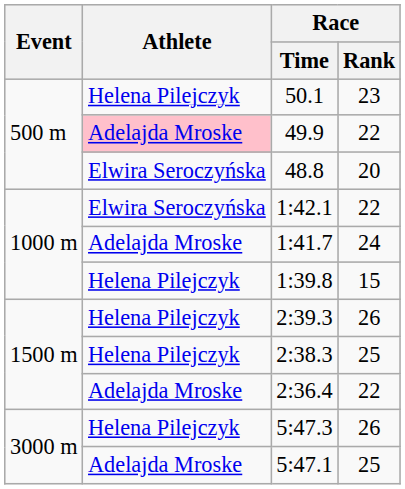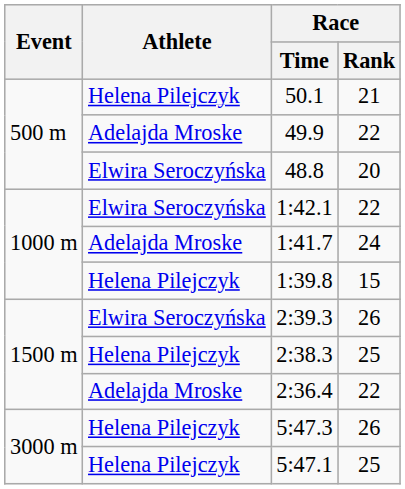50.1 | Race / Rank: 23 -> 21
49.9 | Athlete: pink background -> no background
2:39.3 | Athlete: Helena Pilejczyk -> Elwira Seroczyńska
5:47.1 | Athlete: Adelajda Mroske -> Helena Pilejczyk
